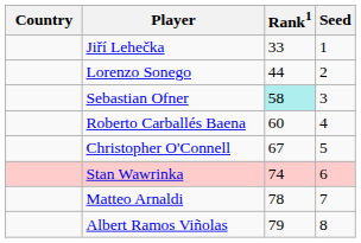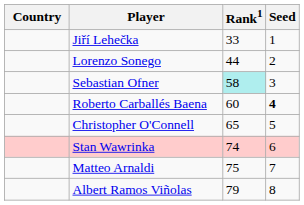Roberto Carballés Baena | Seed: normal -> bold
Christopher O'Connell | Rank1: 67 -> 65
Matteo Arnaldi | Rank1: 78 -> 75
